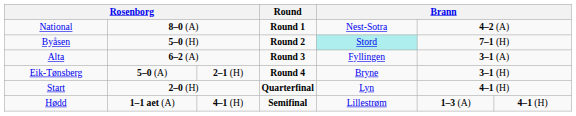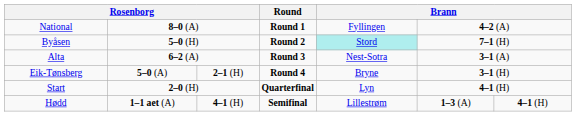National | column 5: Nest-Sotra -> Fyllingen
Alta | column 5: Fyllingen -> Nest-Sotra
